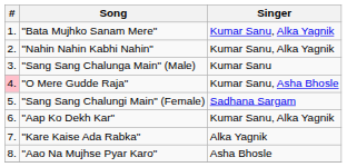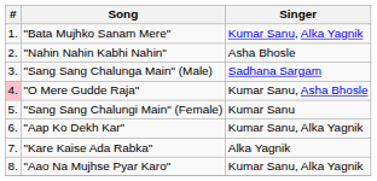"Nahin Nahin Kabhi Nahin" | Singer: Kumar Sanu, Alka Yagnik -> Asha Bhosle
"Sang Sang Chalunga Main" (Male) | Singer: Kumar Sanu -> Sadhana Sargam
"Sang Sang Chalungi Main" (Female) | Singer: Sadhana Sargam -> Kumar Sanu
"Aao Na Mujhse Pyar Karo" | Singer: Asha Bhosle -> Kumar Sanu, Alka Yagnik
